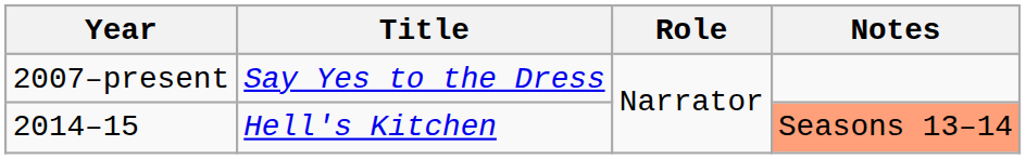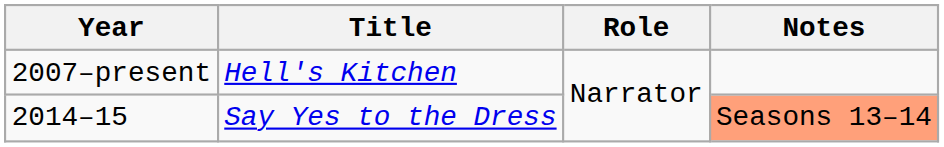2007–present | Title: Say Yes to the Dress -> Hell's Kitchen
2014–15 | Title: Hell's Kitchen -> Say Yes to the Dress
